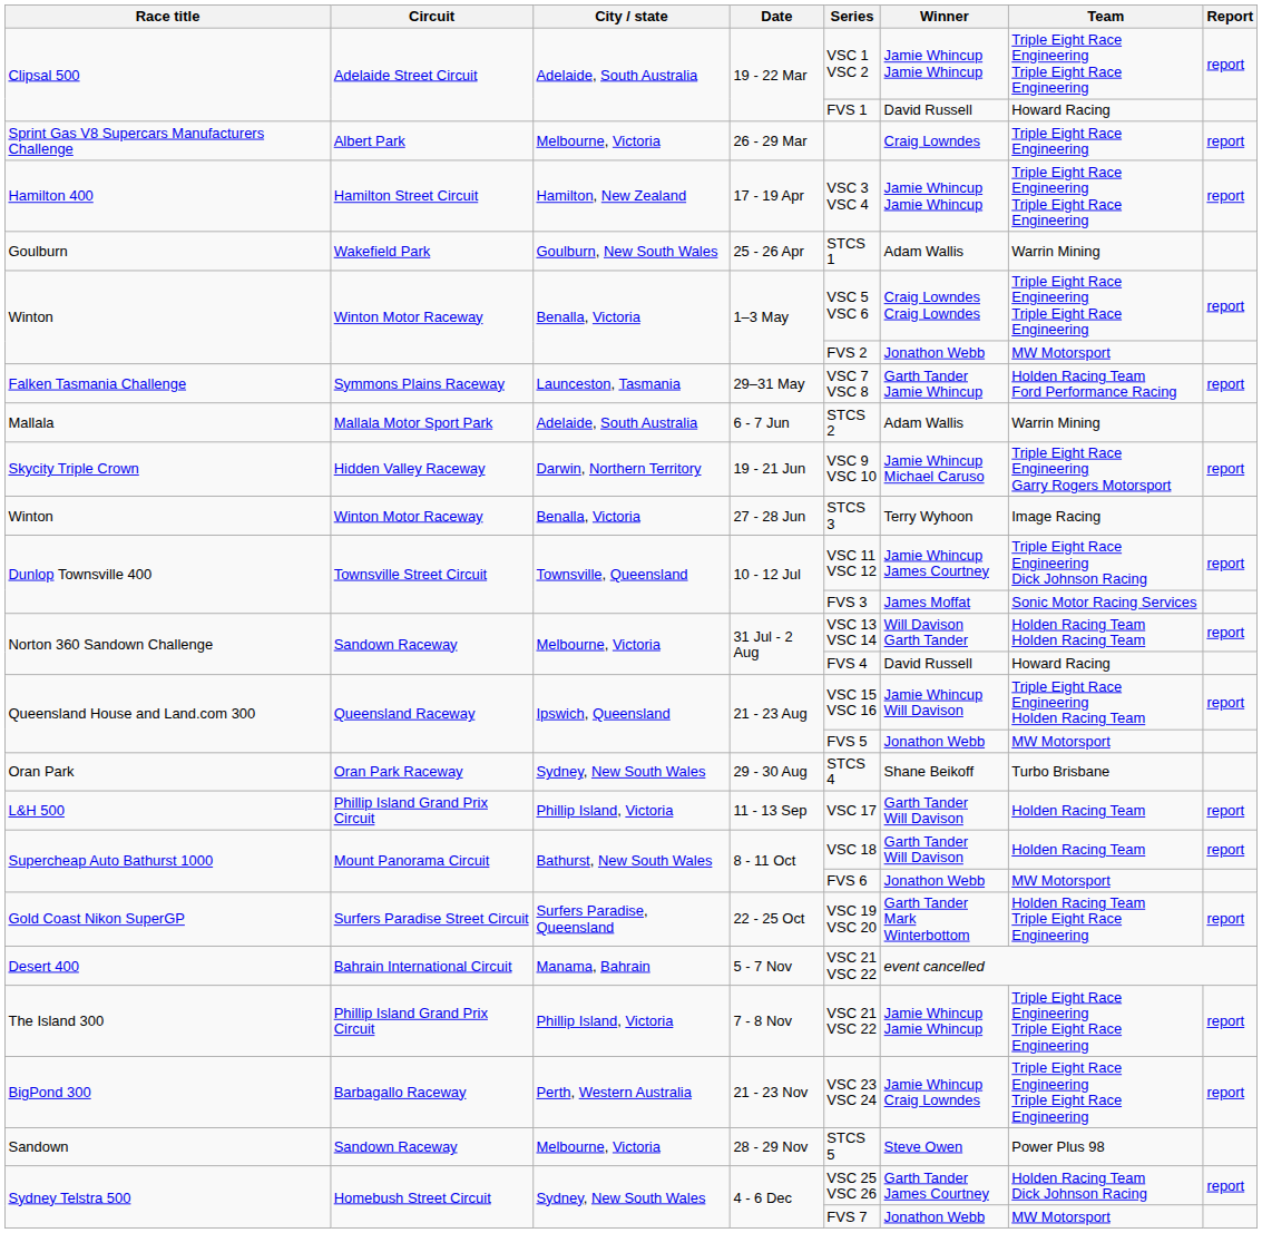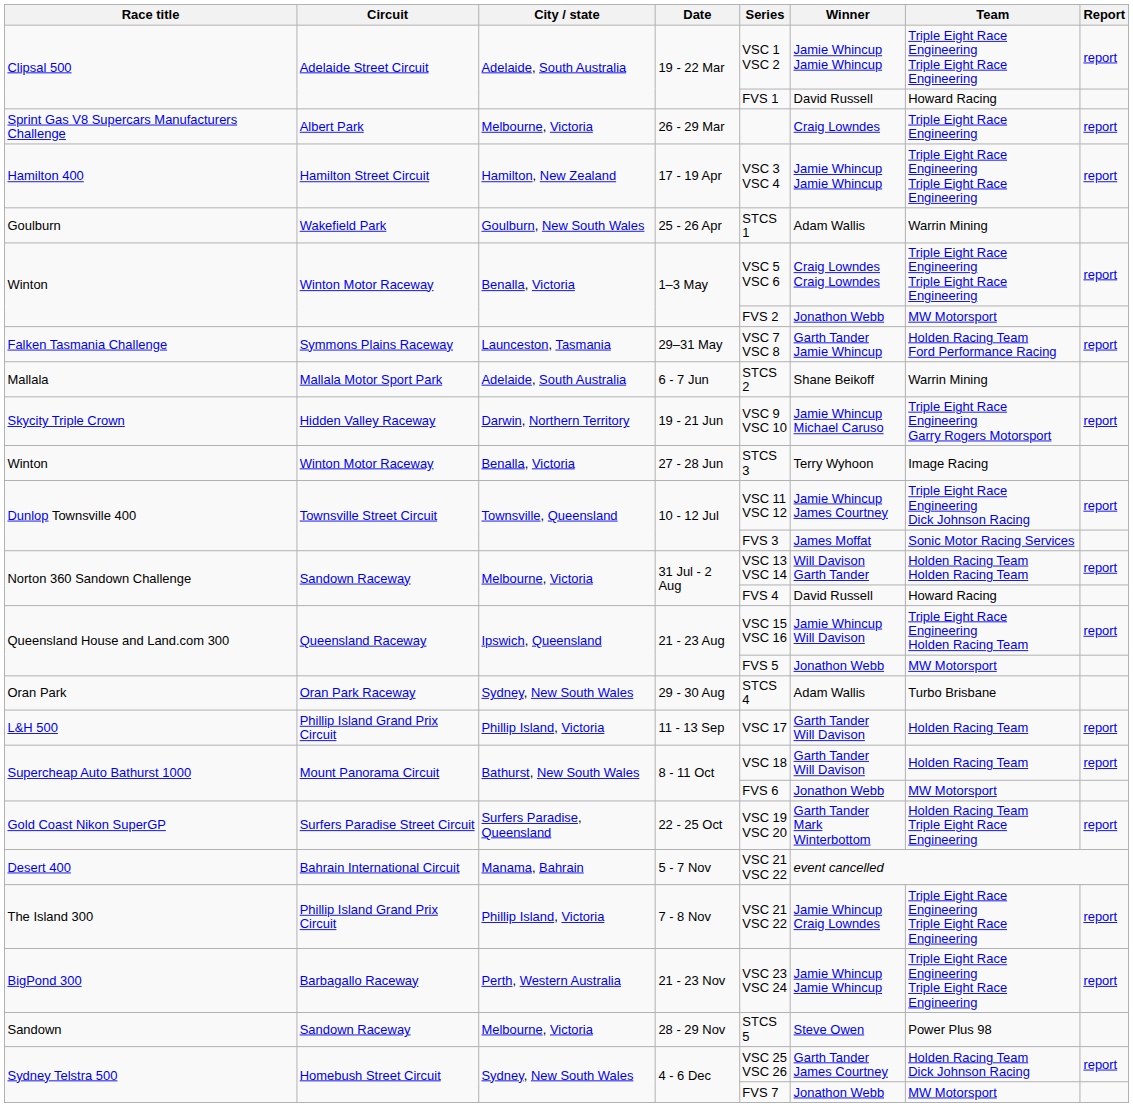6 - 7 Jun | Winner: Adam Wallis -> Shane Beikoff
29 - 30 Aug | Winner: Shane Beikoff -> Adam Wallis
7 - 8 Nov | Winner: Jamie Whincup Jamie Whincup -> Jamie Whincup Craig Lowndes
21 - 23 Nov | Winner: Jamie Whincup Craig Lowndes -> Jamie Whincup Jamie Whincup
